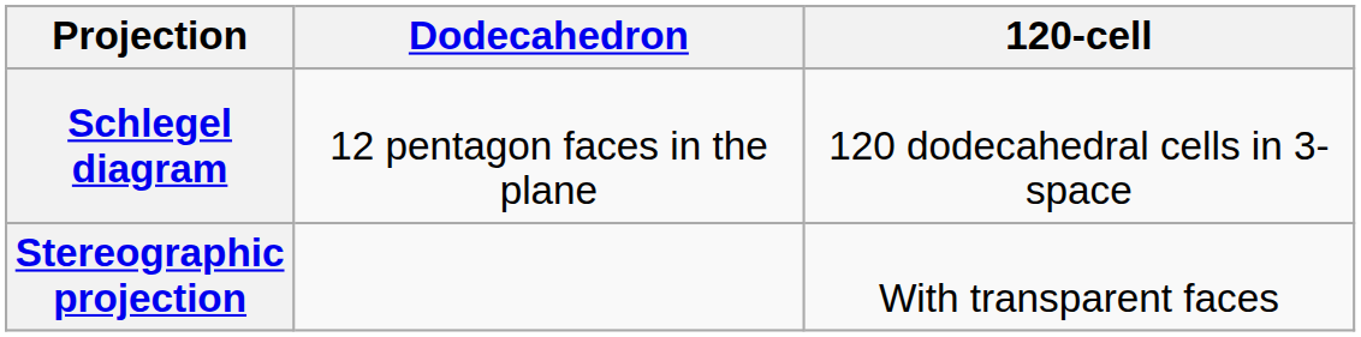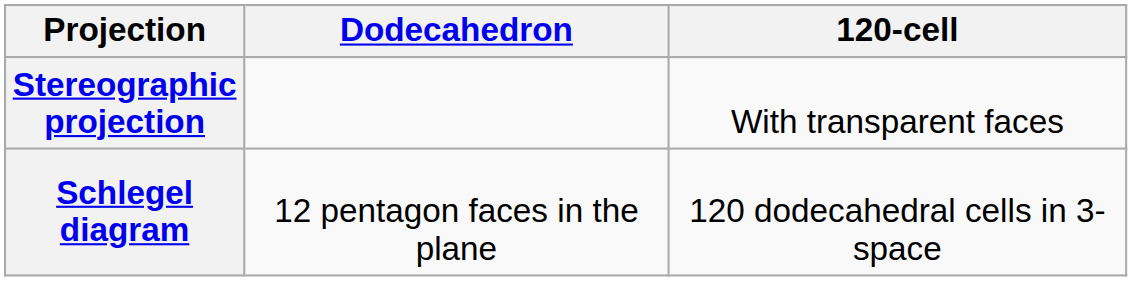rows swapped: Schlegel diagram <-> Stereographic projection
